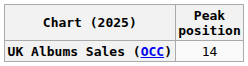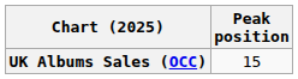UK Albums Sales (OCC) | Peak position: 14 -> 15
